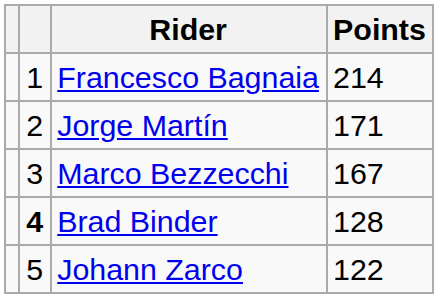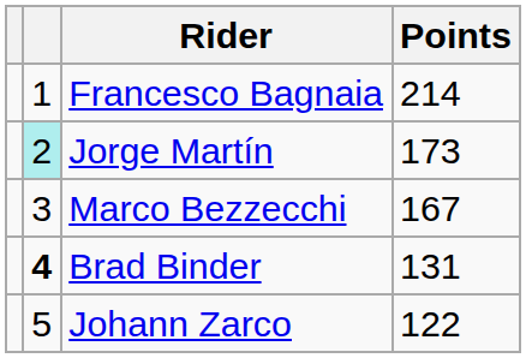Jorge Martín | column 2: no background -> paleturquoise background
Jorge Martín | Points: 171 -> 173
Brad Binder | Points: 128 -> 131
